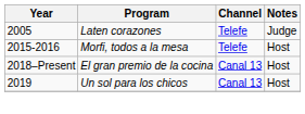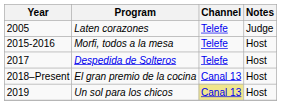+ row: 2017 | Despedida de Solteros | Telefe | Host
Un sol para los chicos | Channel: no background -> khaki background
